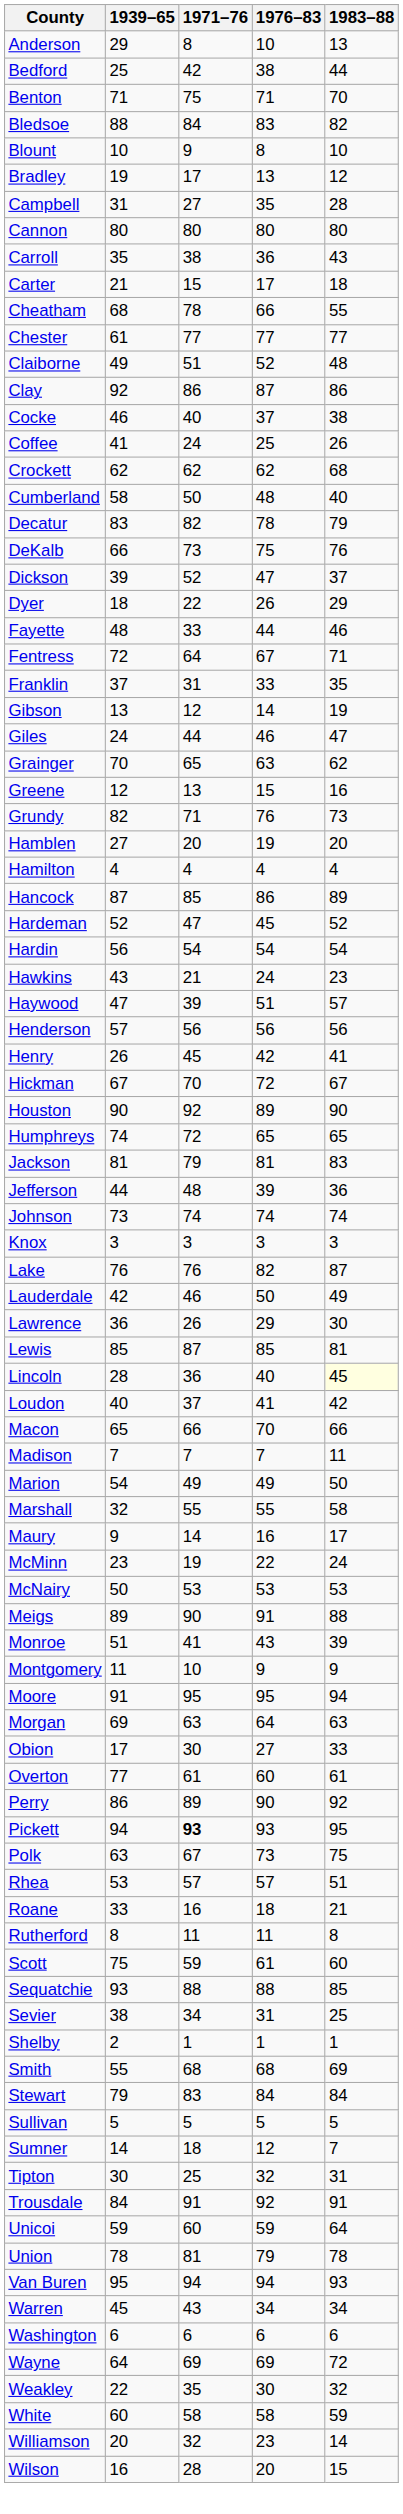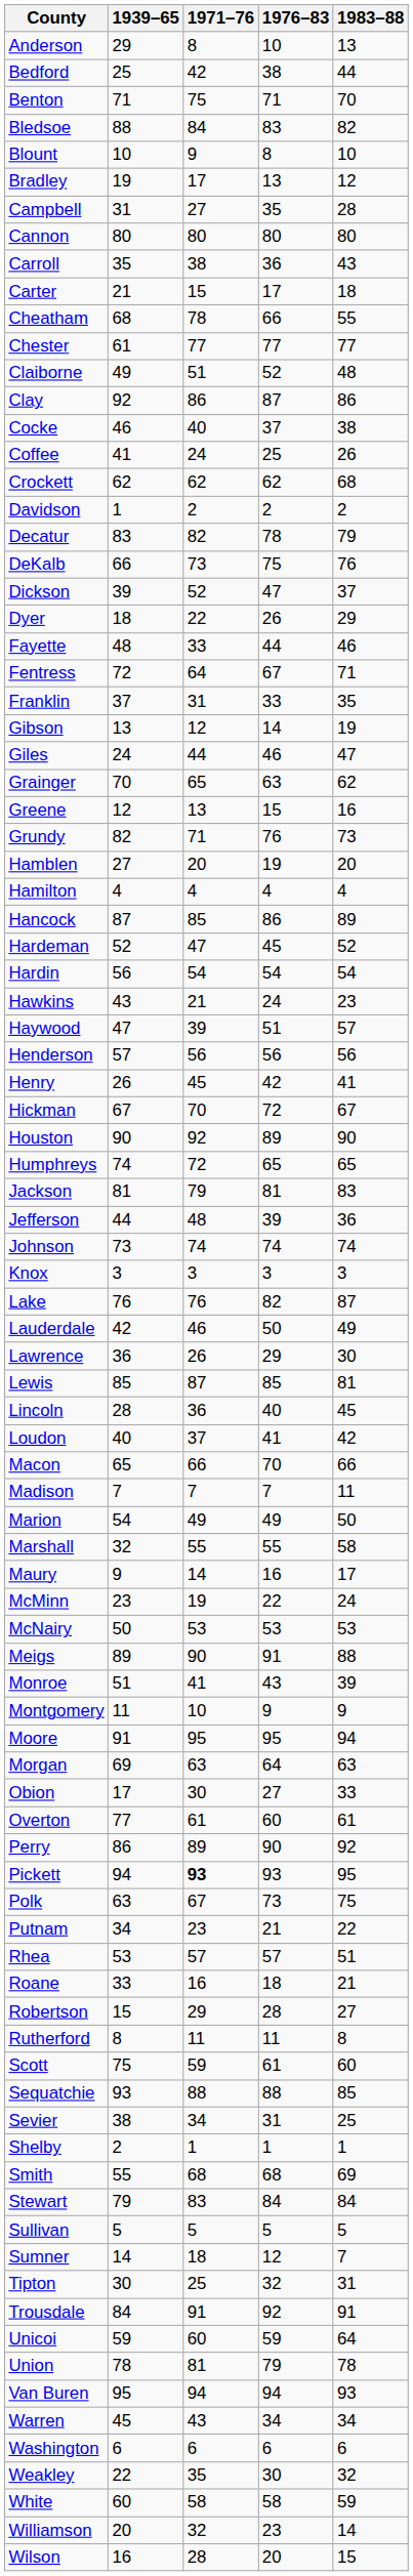- row: Cumberland | 58 | 50 | 48 | 40
+ row: Davidson | 1 | 2 | 2 | 2
Lincoln | 1983–88: lightyellow background -> no background
+ row: Putnam | 34 | 23 | 21 | 22
+ row: Robertson | 15 | 29 | 28 | 27
- row: Wayne | 64 | 69 | 69 | 72
